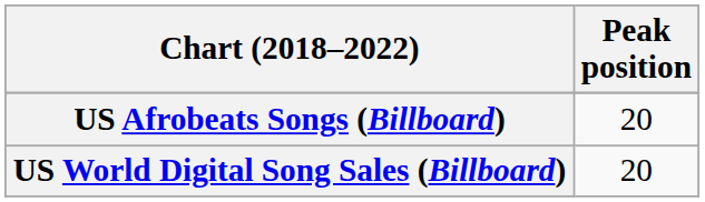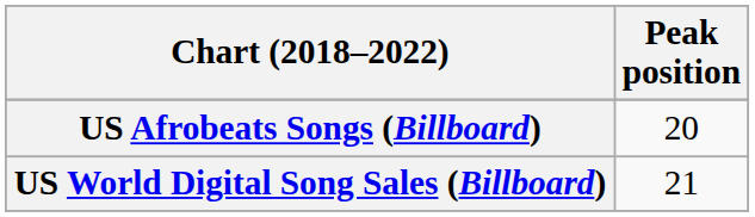US World Digital Song Sales (Billboard) | Peak position: 20 -> 21
